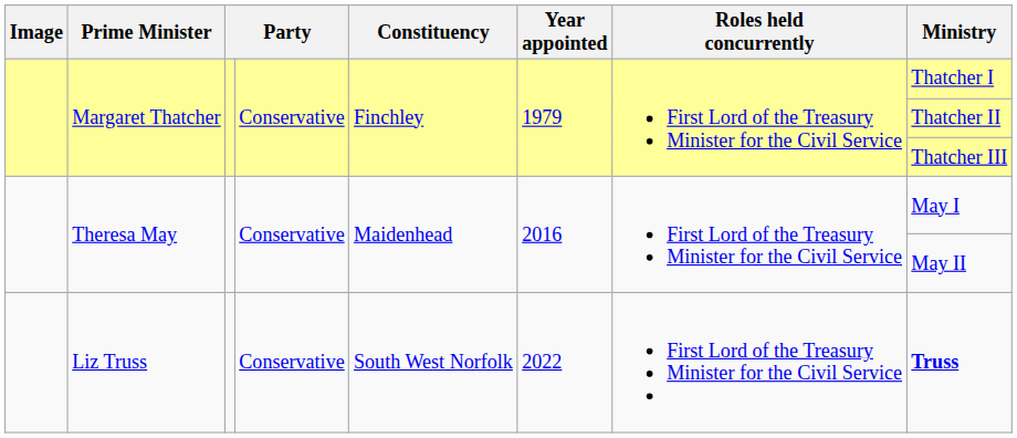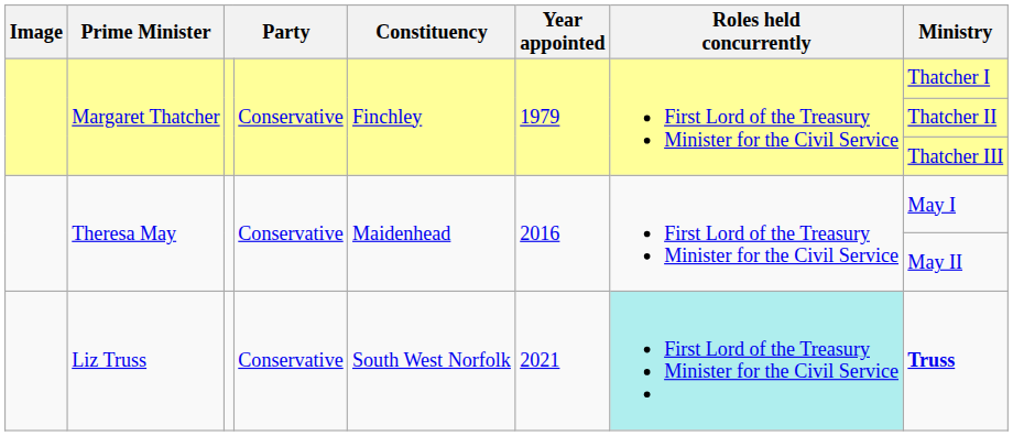Liz Truss | Year appointed: 2022 -> 2021
Liz Truss | Roles held concurrently: no background -> paleturquoise background
